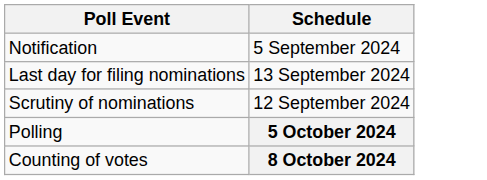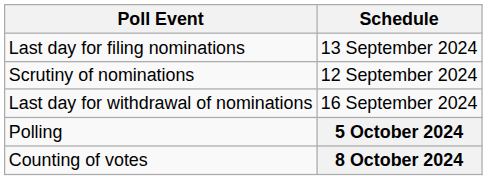- row: Notification | 5 September 2024
+ row: Last day for withdrawal of nominations | 16 September 2024
